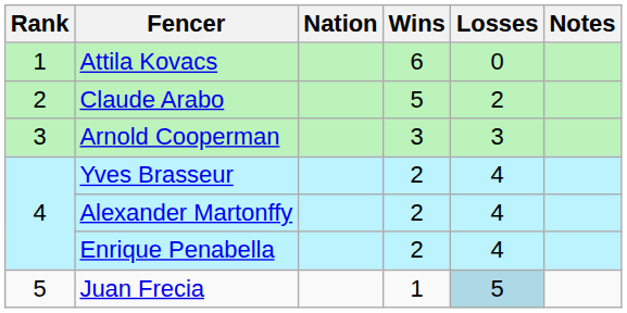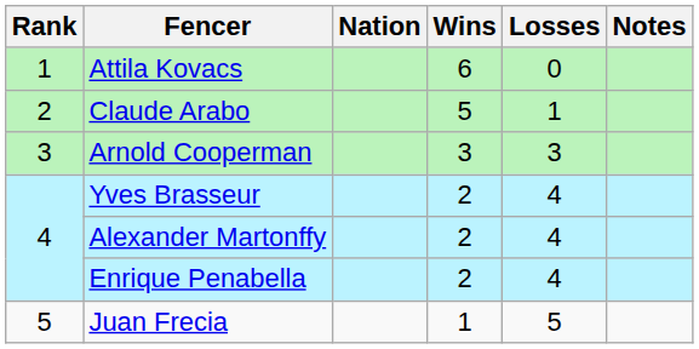Claude Arabo | Losses: 2 -> 1
Juan Frecia | Losses: lightblue background -> no background
